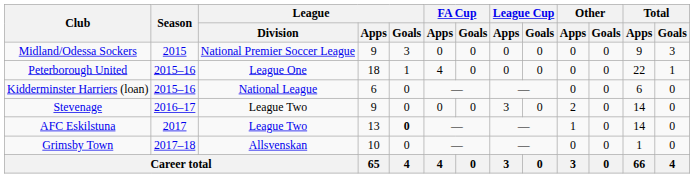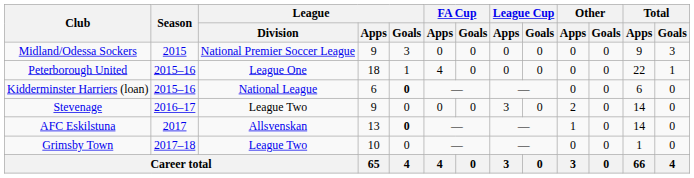Kidderminster Harriers (loan) | League / Goals: normal -> bold
AFC Eskilstuna | League / Division: League Two -> Allsvenskan
Grimsby Town | League / Division: Allsvenskan -> League Two
